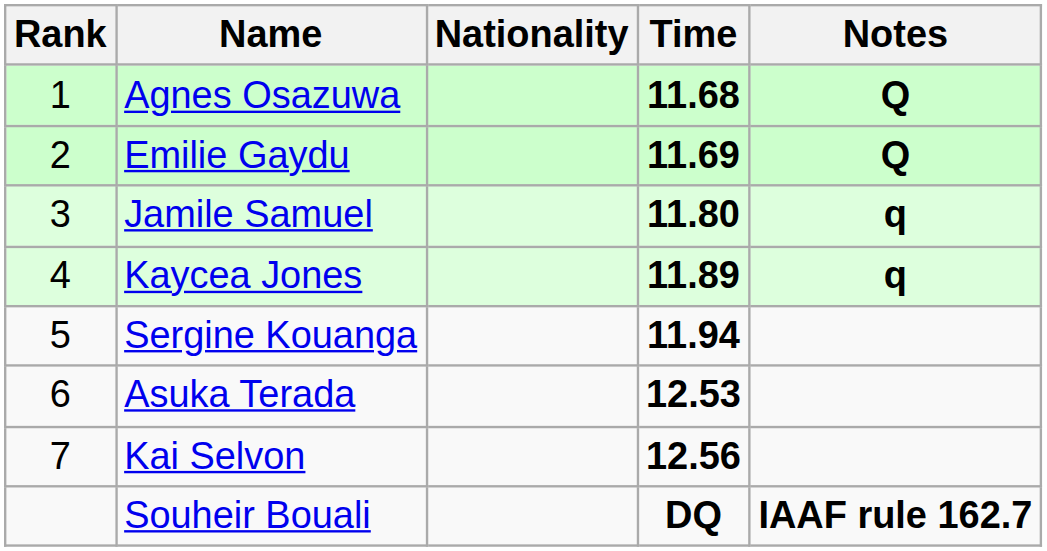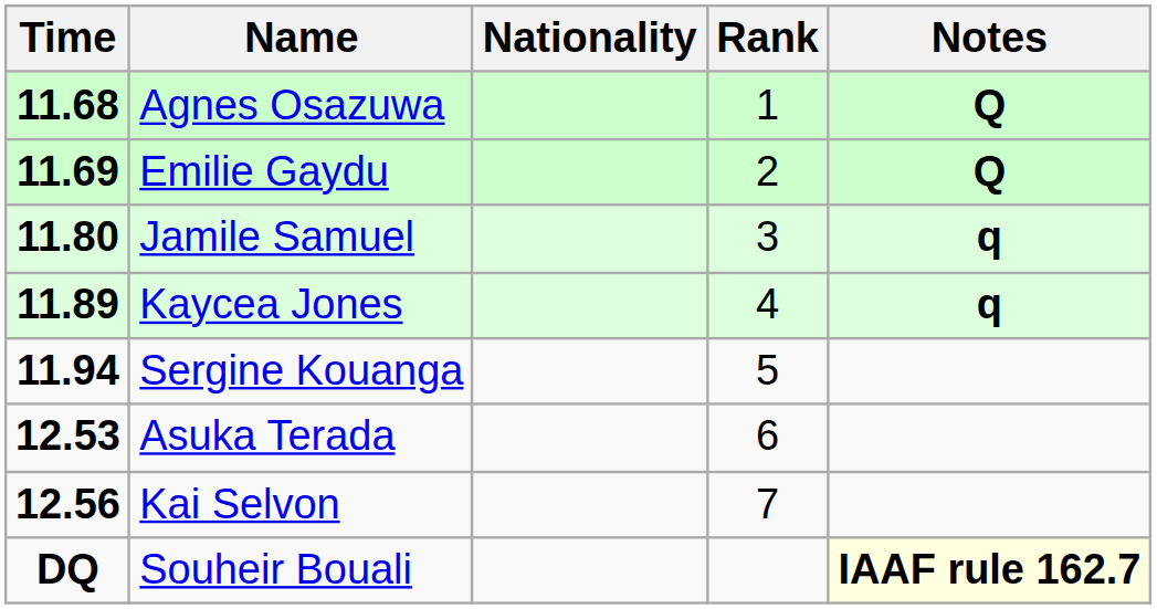columns swapped: Rank <-> Time
Souheir Bouali | Notes: no background -> lightyellow background
